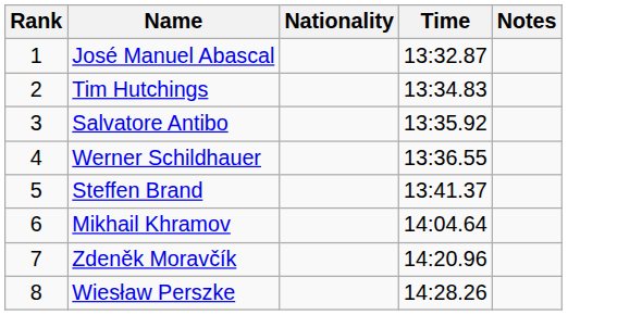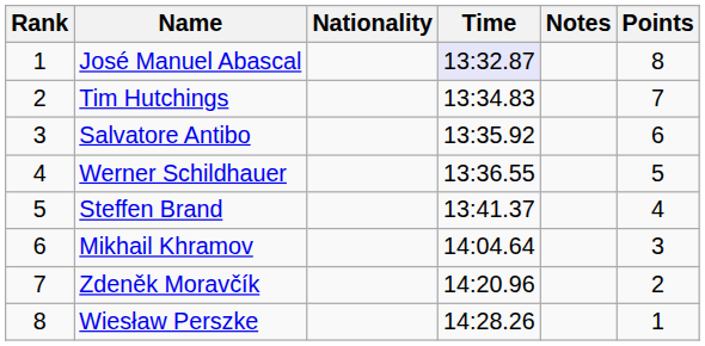+ column: Points | 8 | 7 | 6 | 5 | 4 | 3 | 2 | 1
José Manuel Abascal | Time: no background -> lavender background
